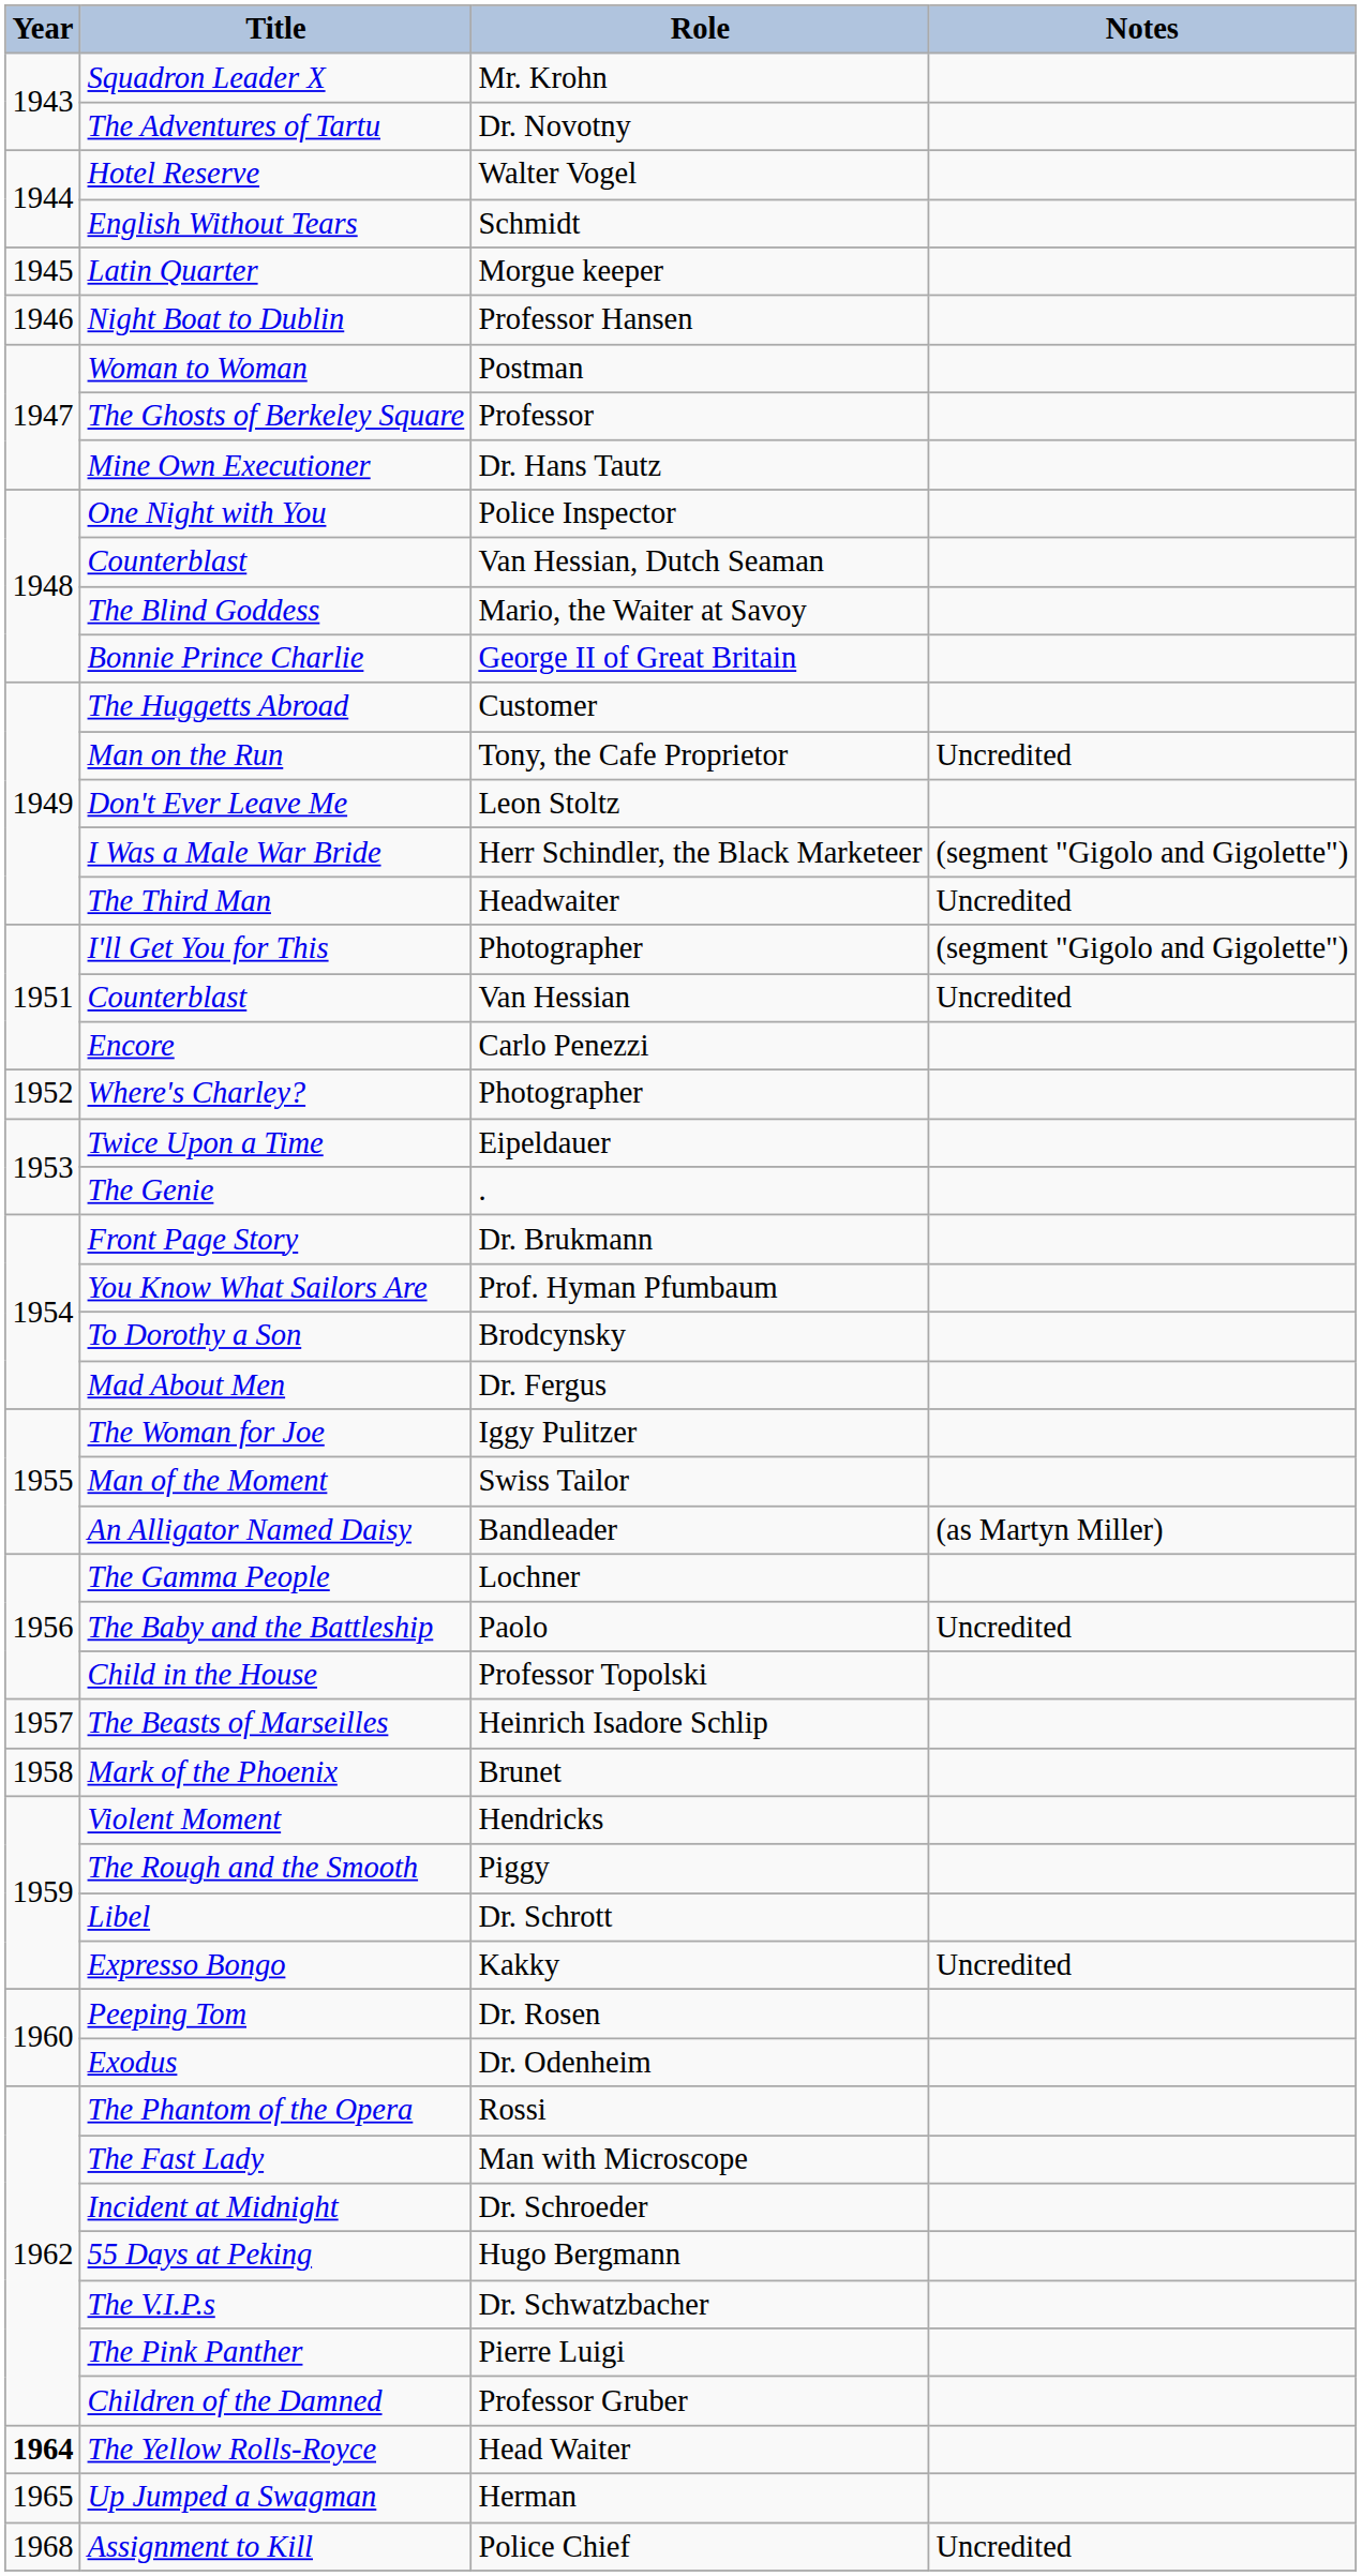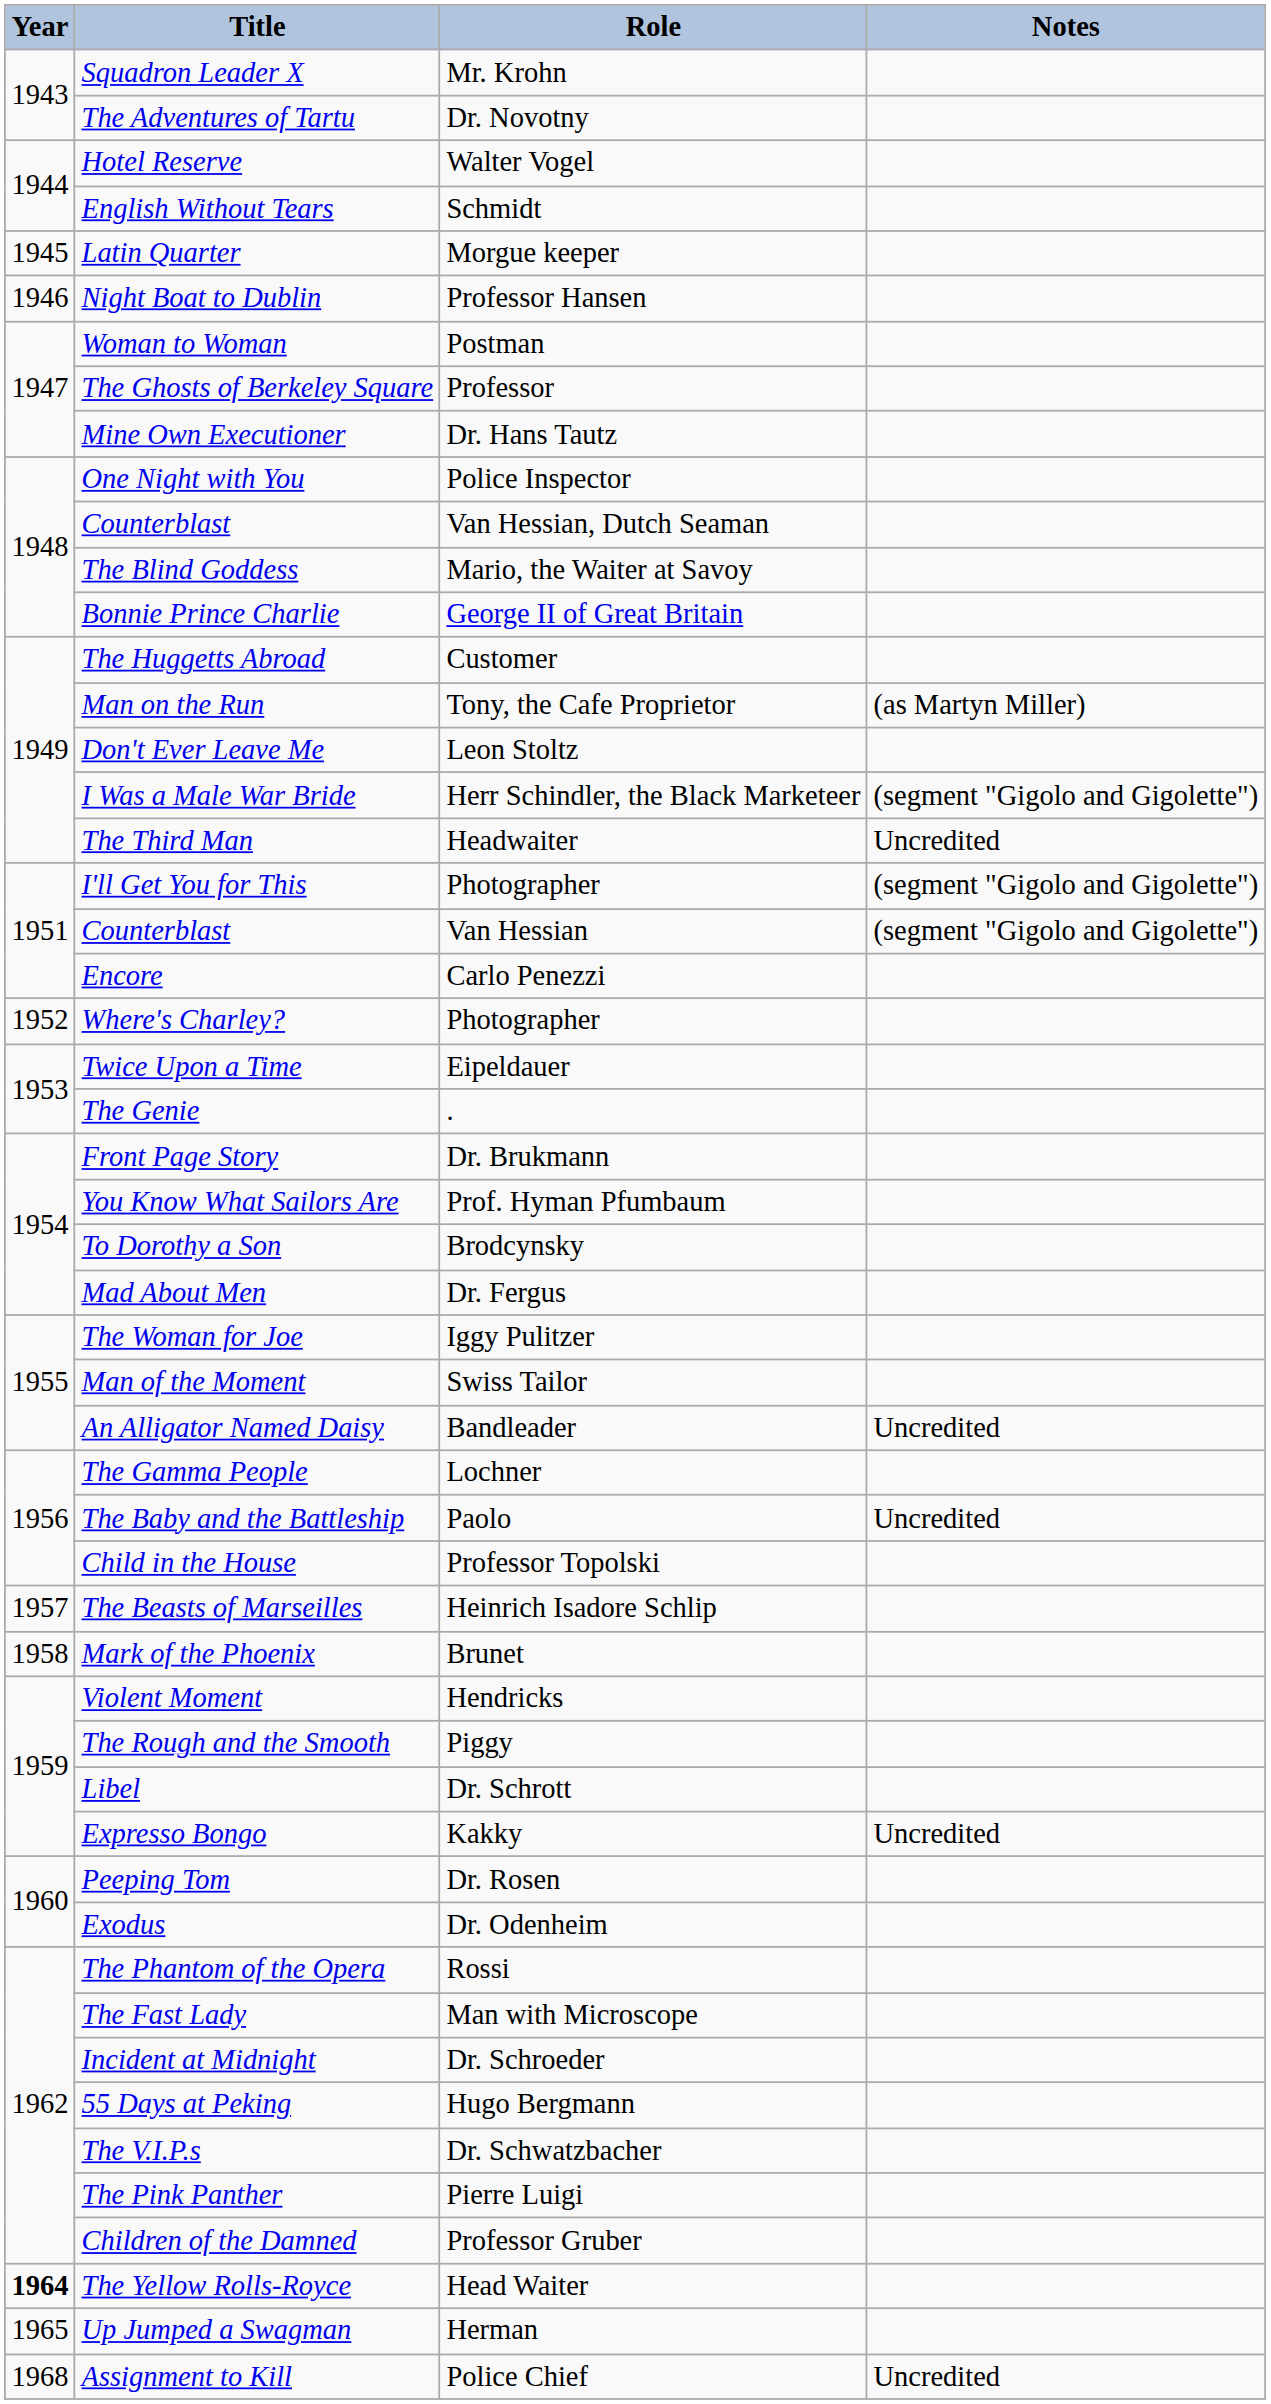Man on the Run | Notes: Uncredited -> (as Martyn Miller)
Counterblast / Van Hessian | Notes: Uncredited -> (segment "Gigolo and Gigolette")
An Alligator Named Daisy | Notes: (as Martyn Miller) -> Uncredited
